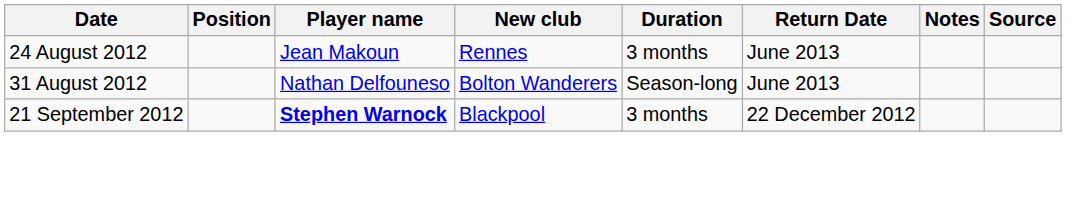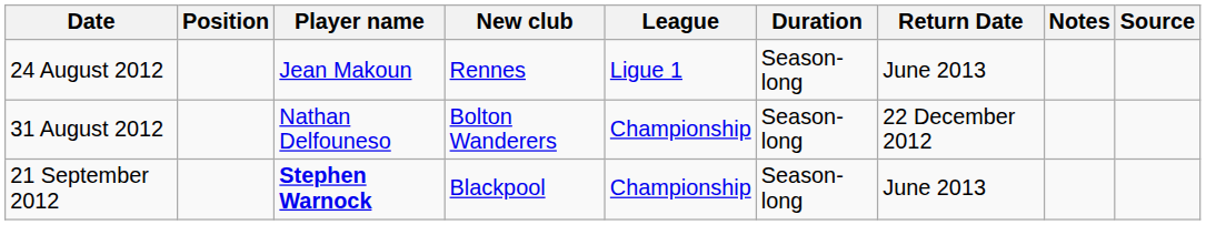+ column: League | Ligue 1 | Championship | Championship
24 August 2012 | Duration: 3 months -> Season-long
31 August 2012 | Return Date: June 2013 -> 22 December 2012
21 September 2012 | Duration: 3 months -> Season-long
21 September 2012 | Return Date: 22 December 2012 -> June 2013
